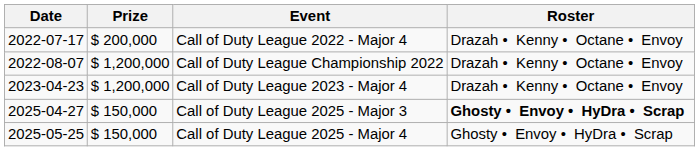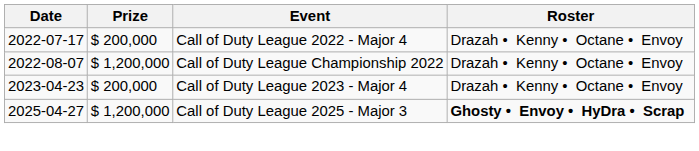Call of Duty League 2023 - Major 4 | Prize: $ 1,200,000 -> $ 200,000
Call of Duty League 2025 - Major 3 | Prize: $ 150,000 -> $ 1,200,000
- row: 2025-05-25 | $ 150,000 | Call of Duty League 2025 - Major 4 | Ghosty • Envoy • HyDra • Scrap
